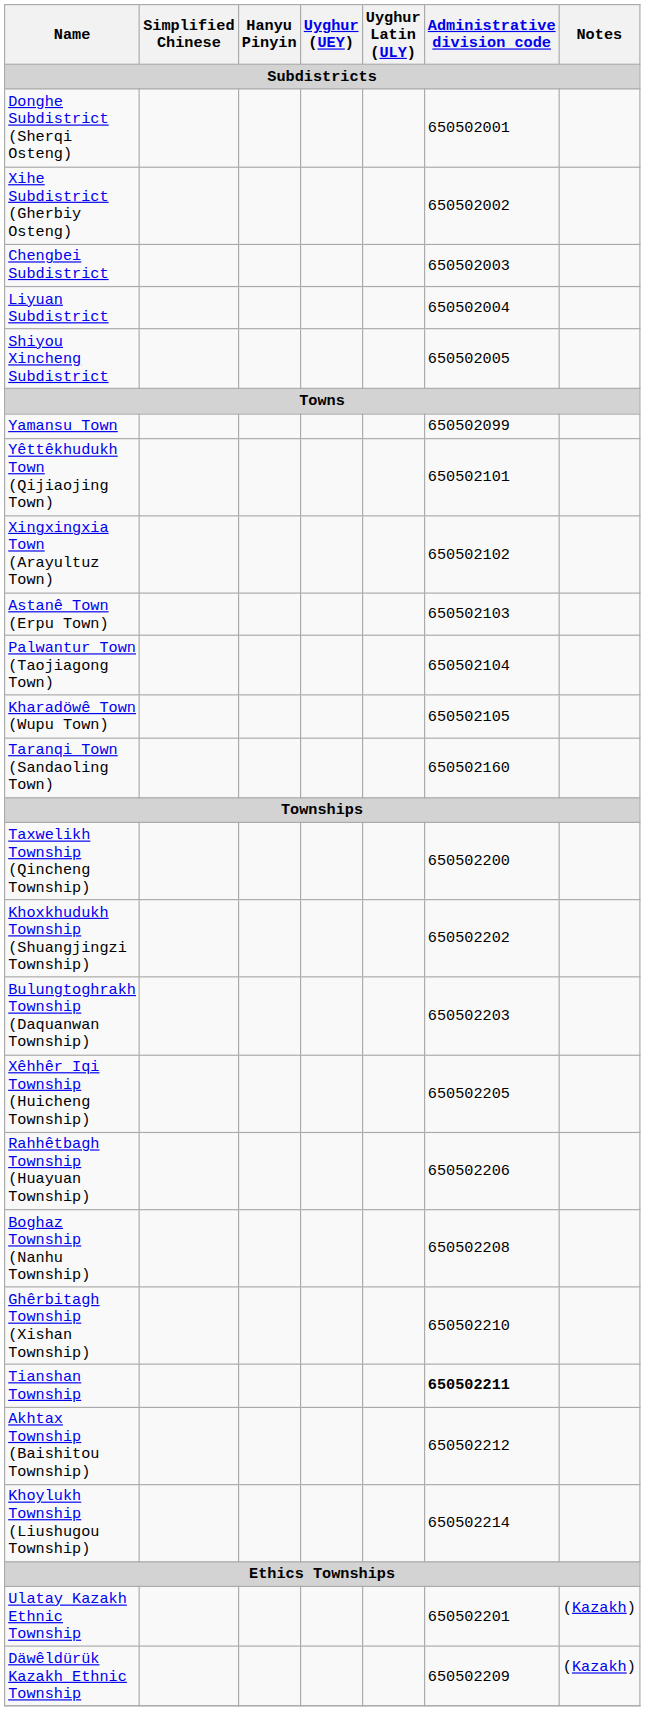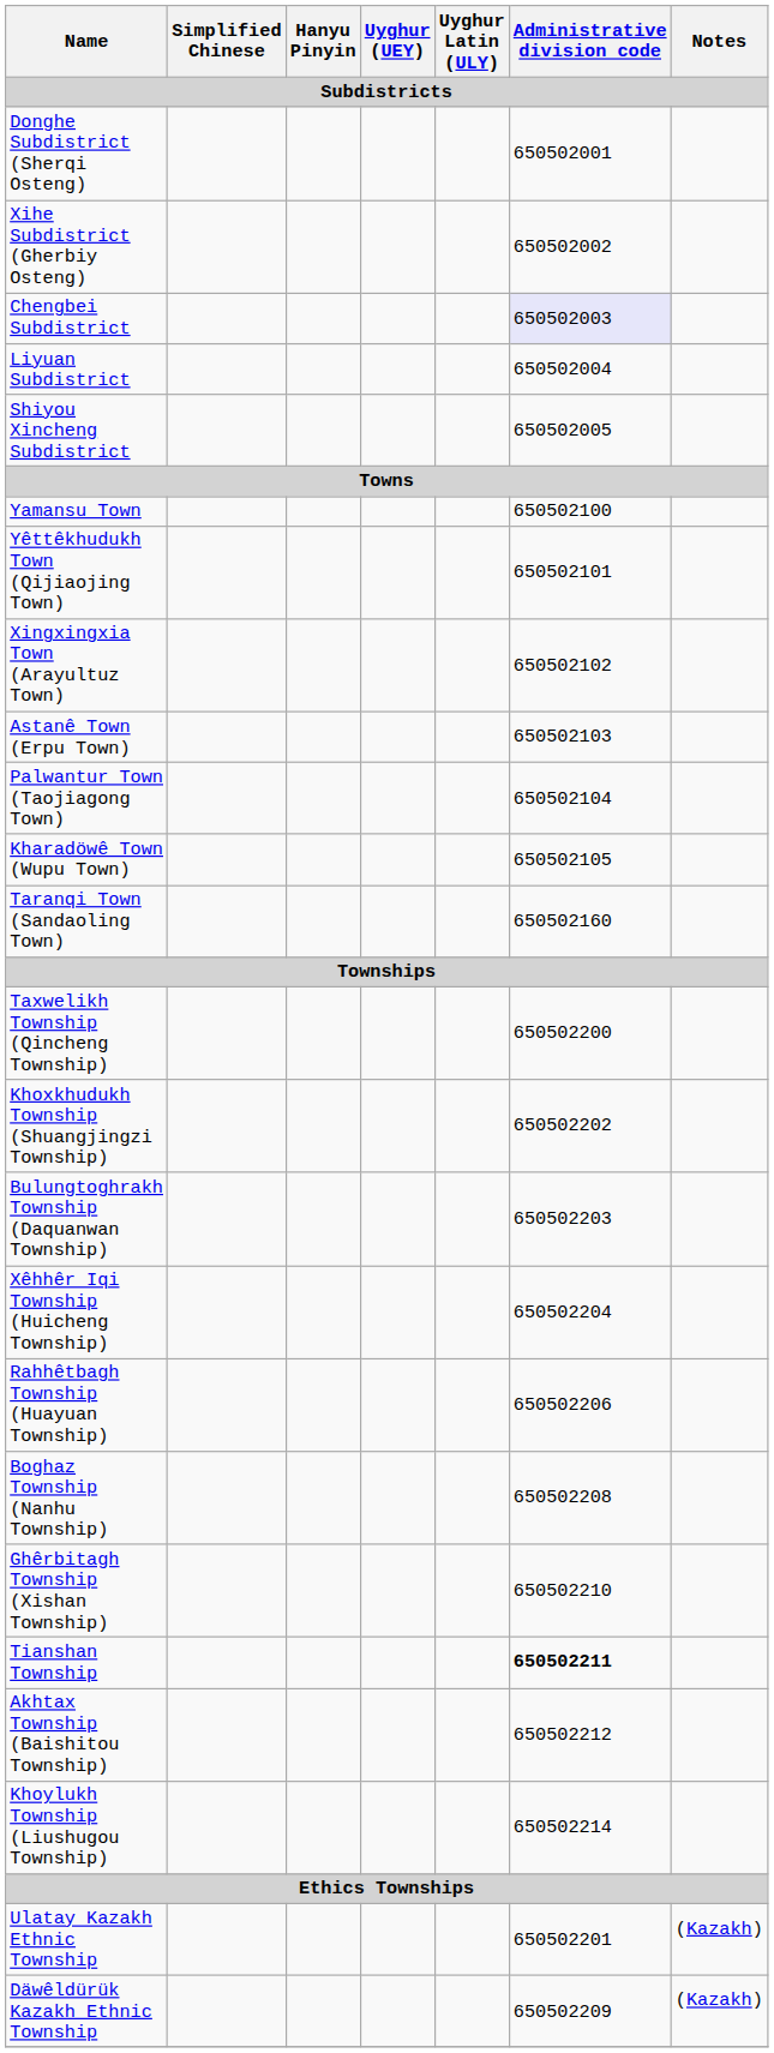Chengbei Subdistrict | Administrative division code: no background -> lavender background
Yamansu Town | Administrative division code: 650502099 -> 650502100
Xêhhêr Iqi Township (Huicheng Township) | Administrative division code: 650502205 -> 650502204
